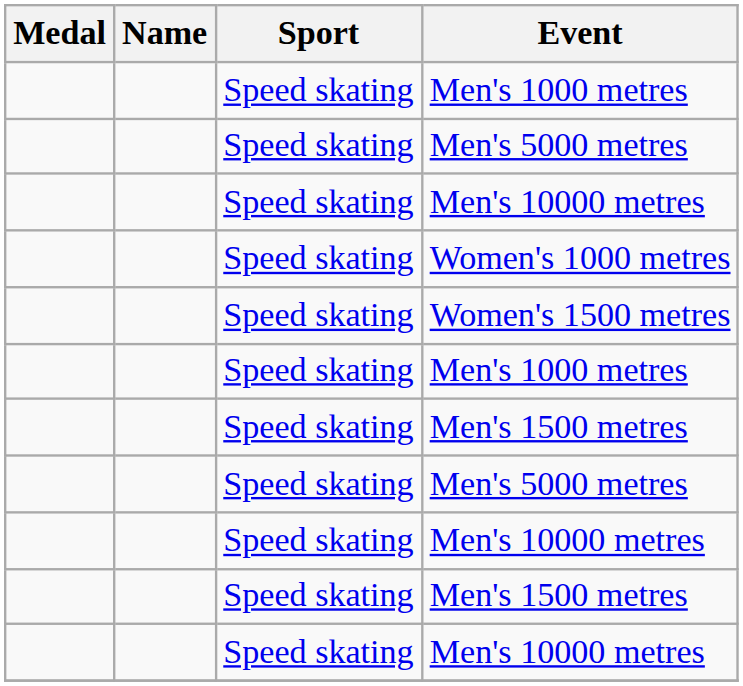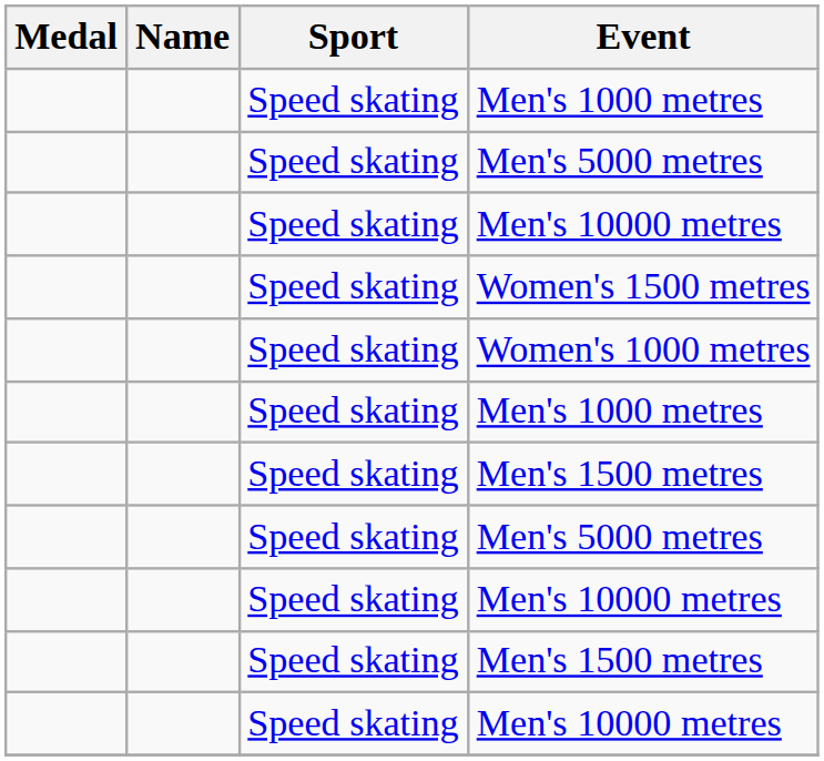rows swapped: Women's 1000 metres <-> Women's 1500 metres
